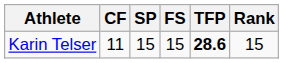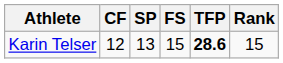Karin Telser | CF: 11 -> 12
Karin Telser | SP: 15 -> 13
